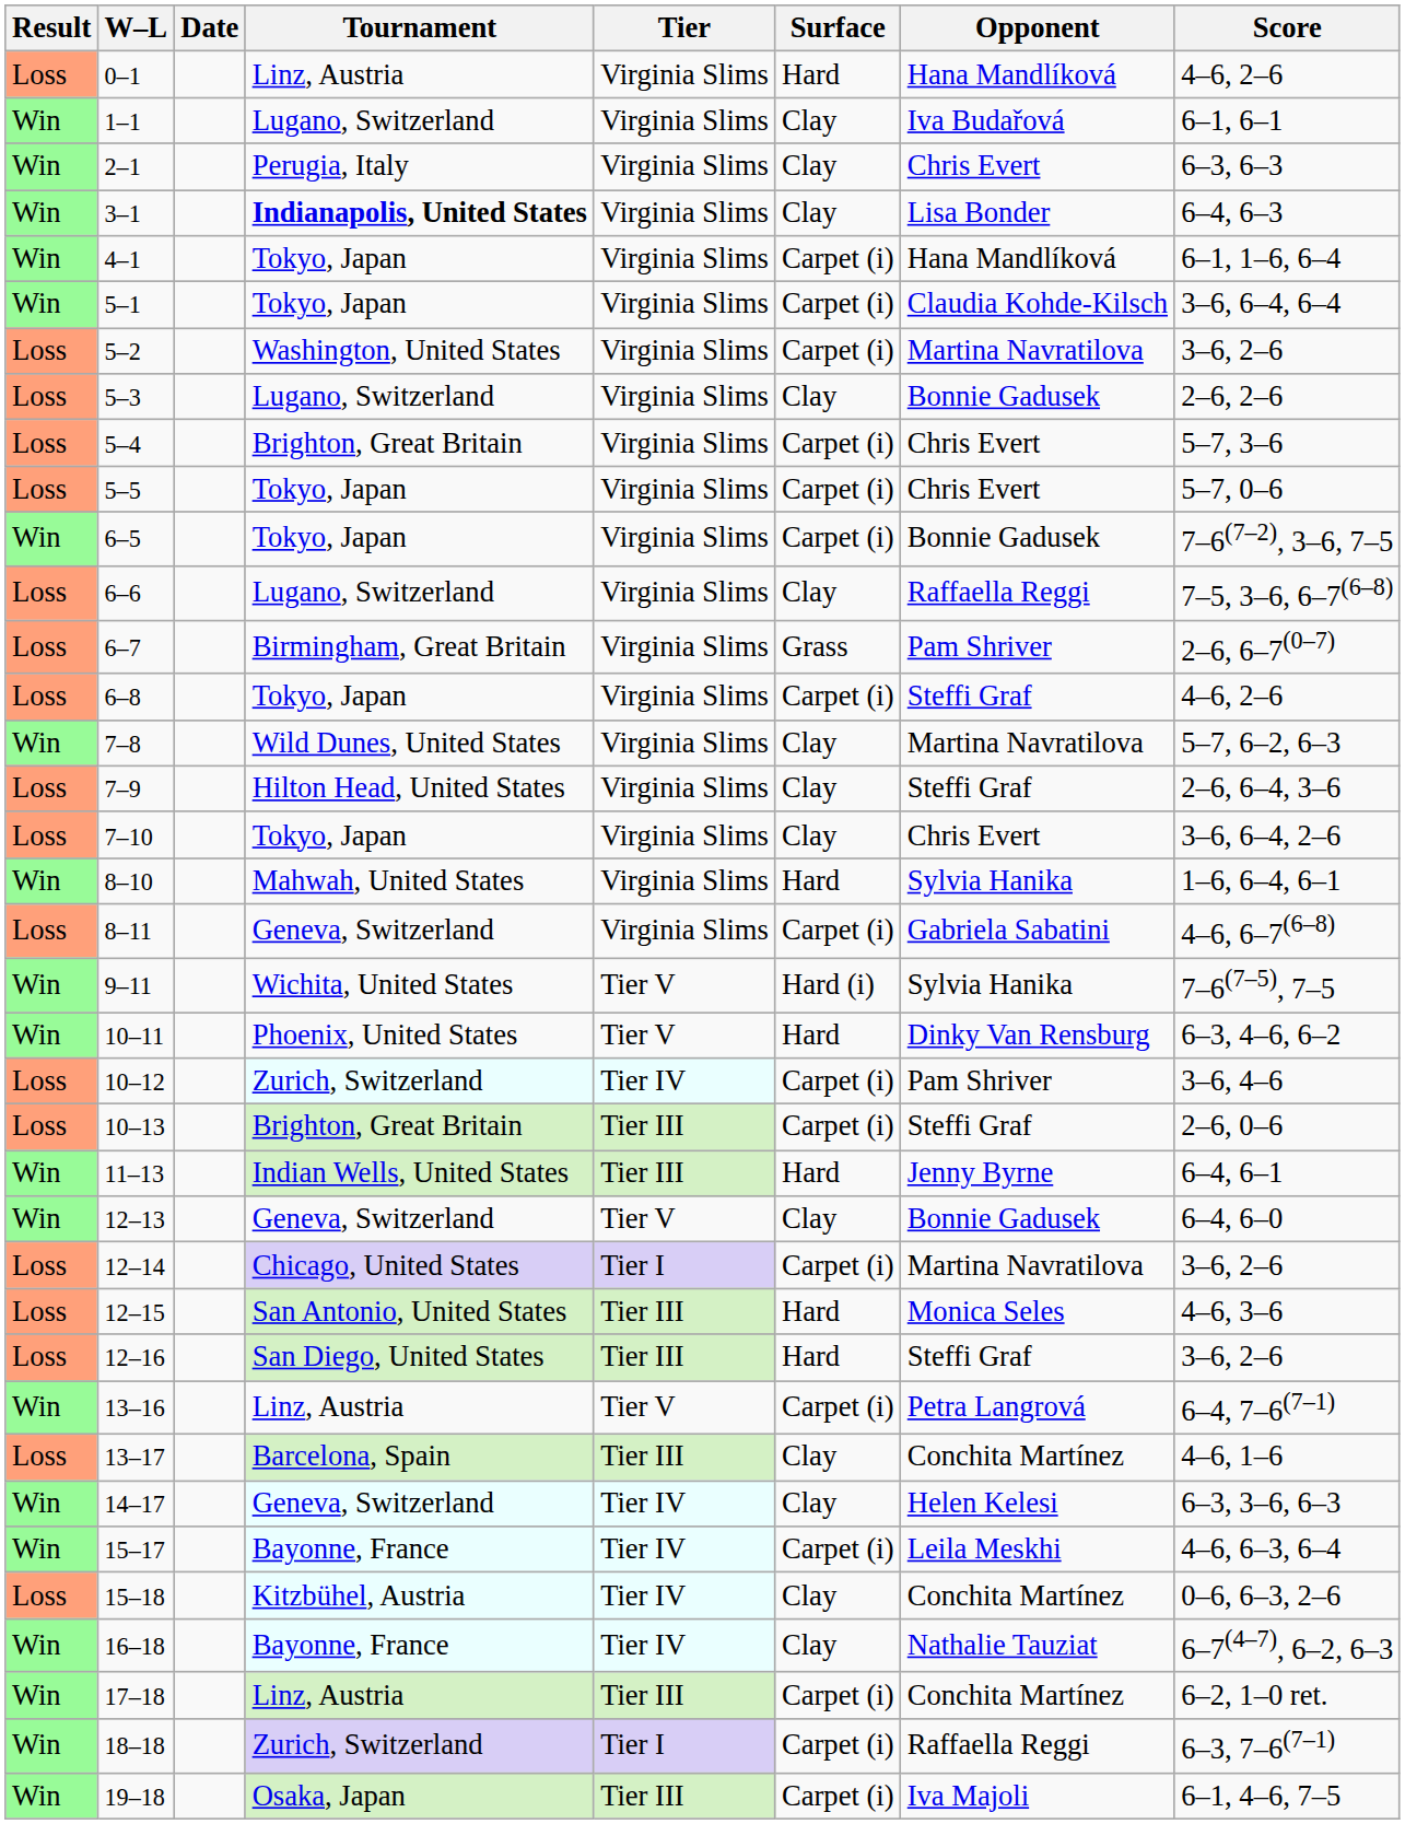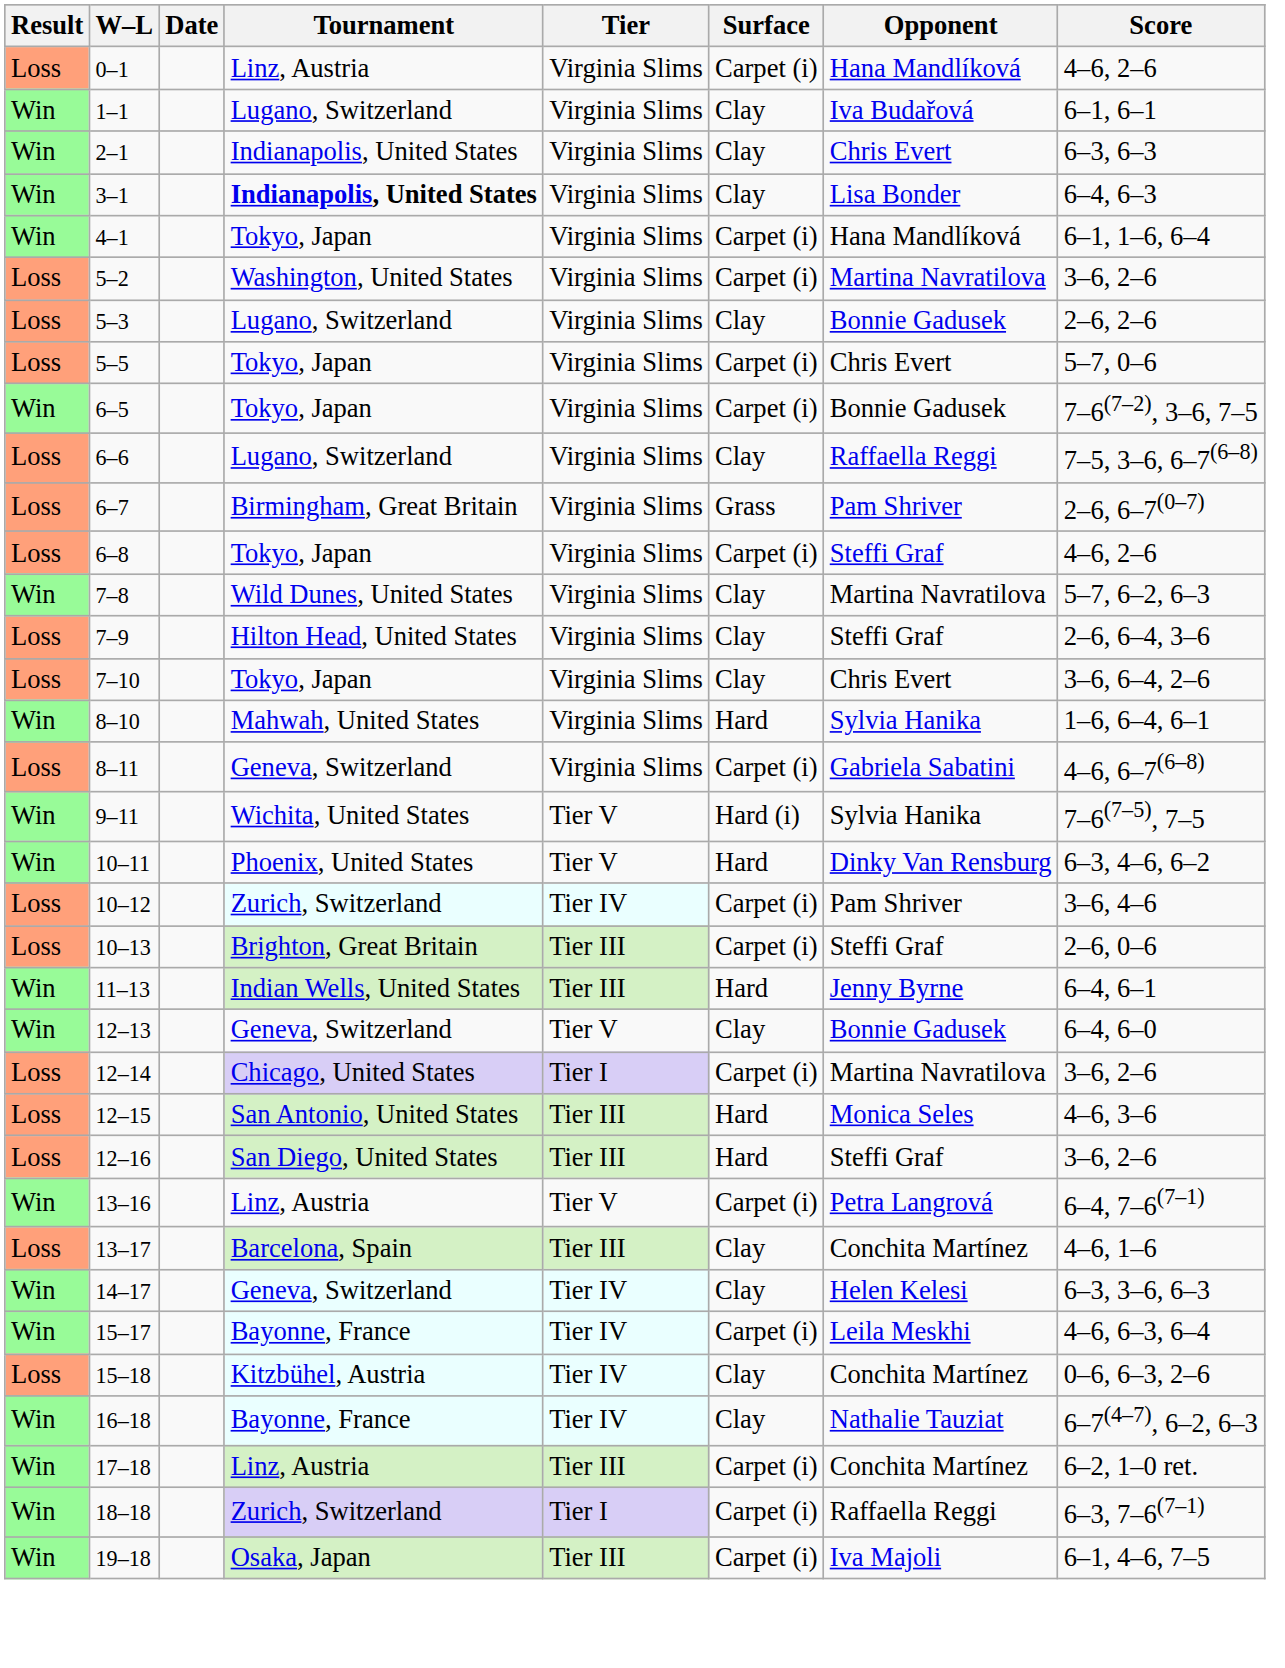0–1 | Surface: Hard -> Carpet (i)
2–1 | Tournament: Perugia, Italy -> Indianapolis, United States
- row: Win | 5–1 | Tokyo, Japan | Virginia Slims | Carpet (i) | Claudia Kohde-Kilsch | 3–6, 6–4, 6–4
- row: Loss | 5–4 | Brighton, Great Britain | Virginia Slims | Carpet (i) | Chris Evert | 5–7, 3–6
